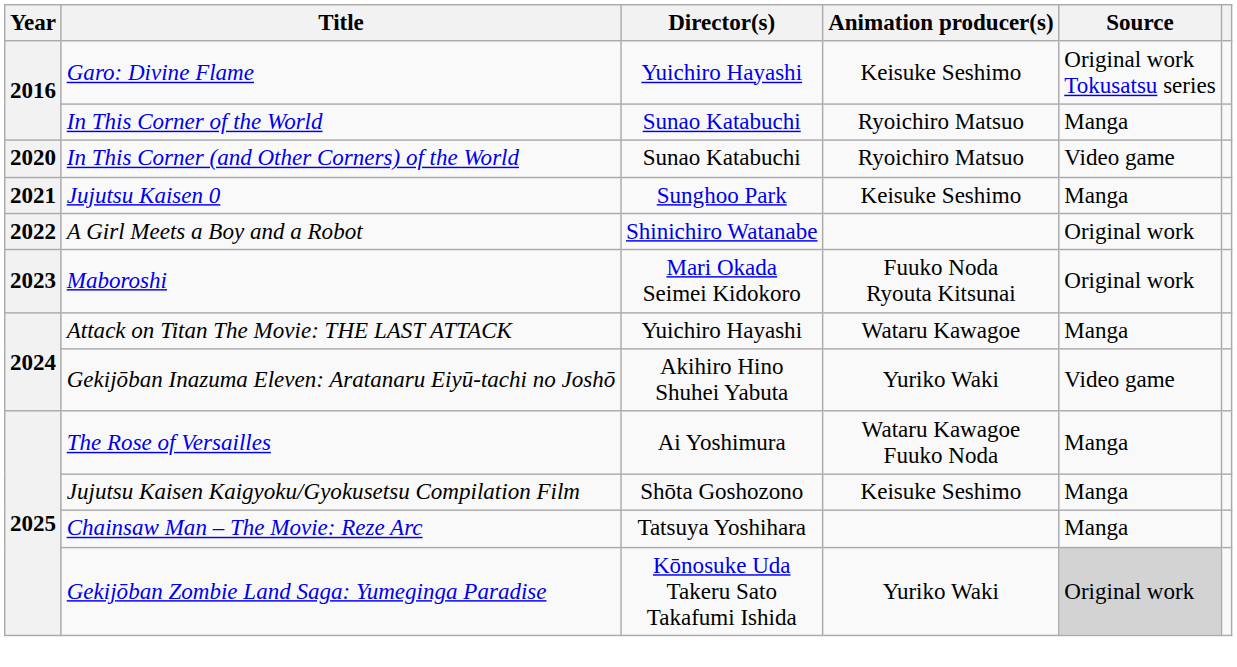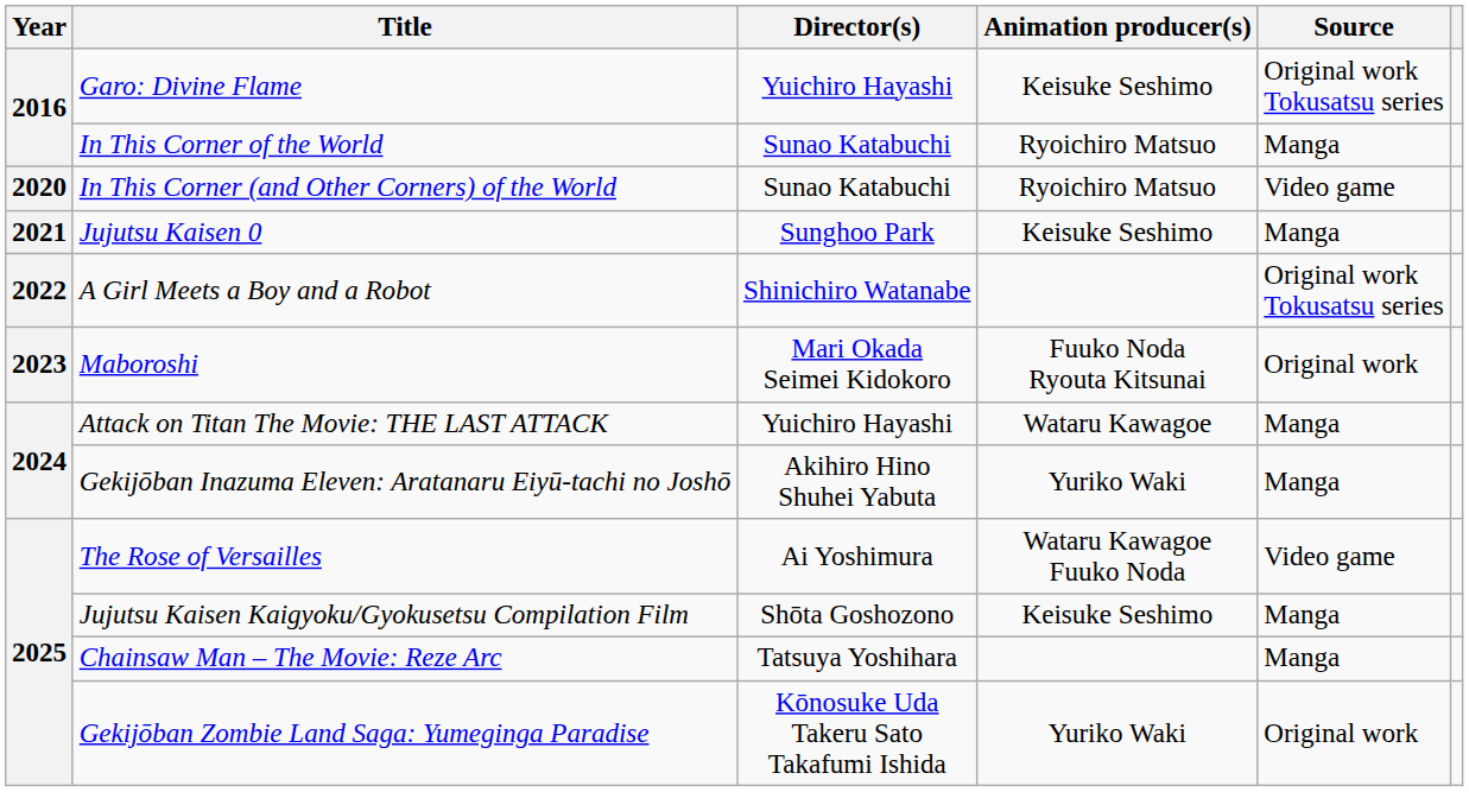A Girl Meets a Boy and a Robot | Source: Original work -> Original work Tokusatsu series
Gekijōban Inazuma Eleven: Aratanaru Eiyū-tachi no Joshō | Source: Video game -> Manga
The Rose of Versailles | Source: Manga -> Video game
Gekijōban Zombie Land Saga: Yumeginga Paradise | Source: lightgrey background -> no background
